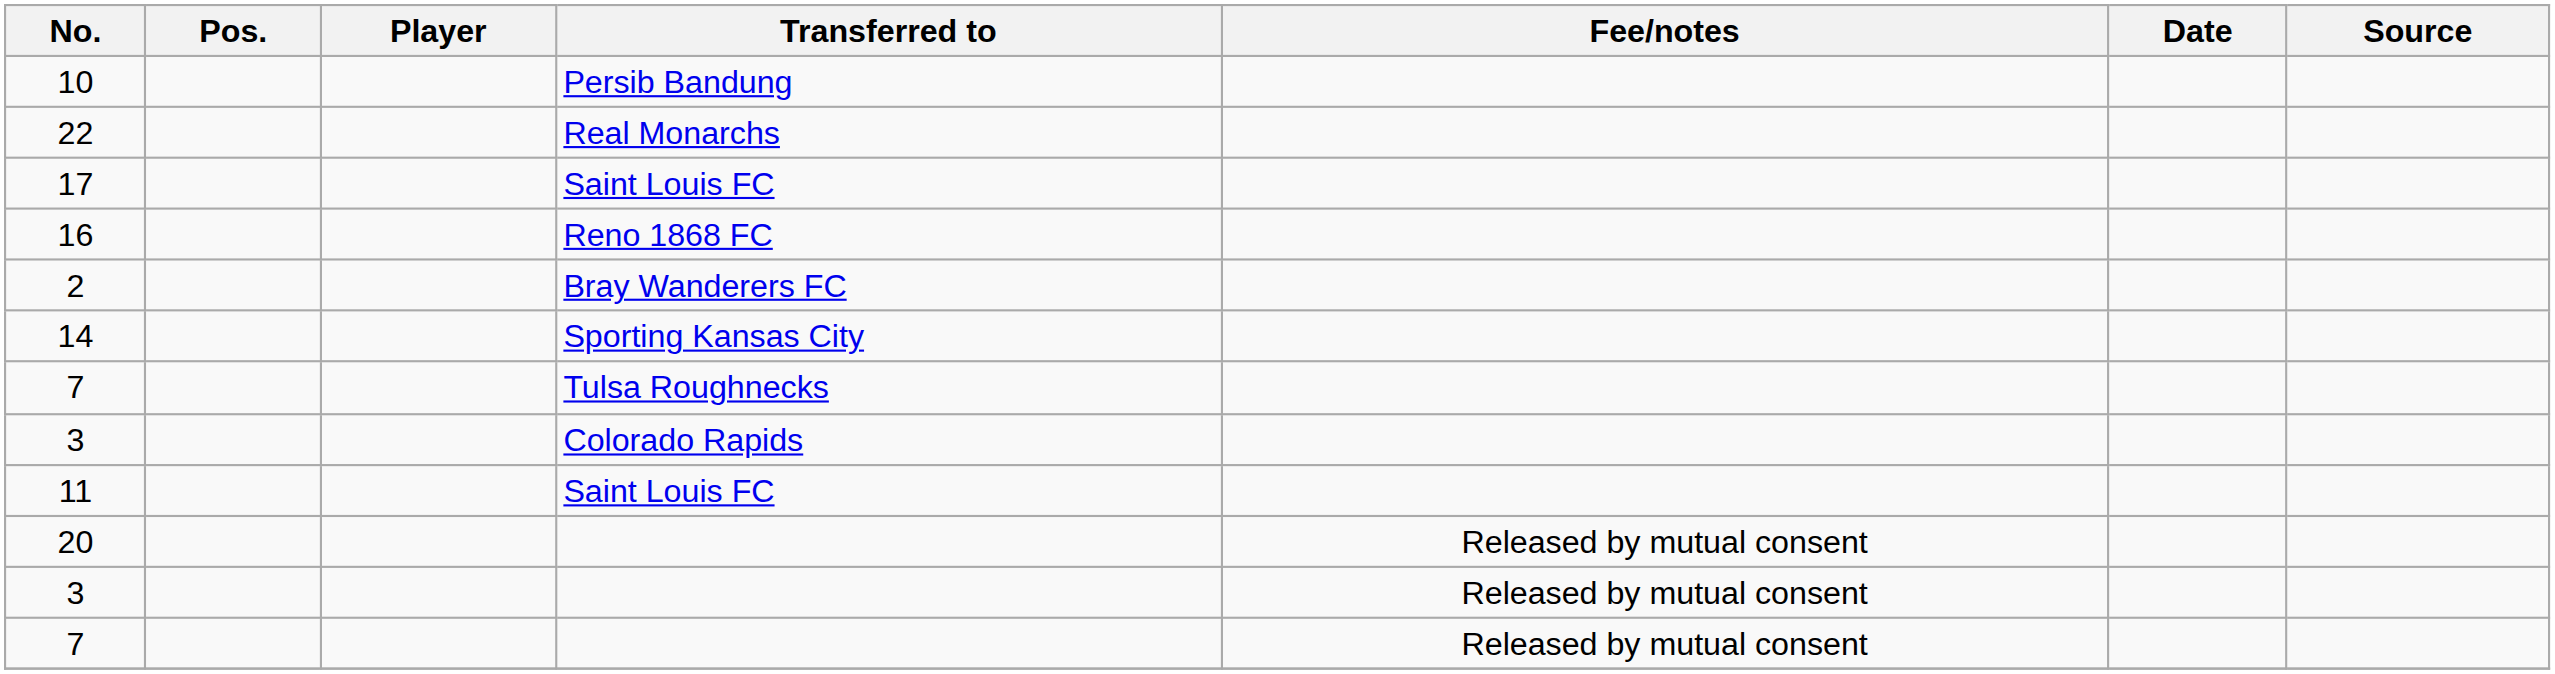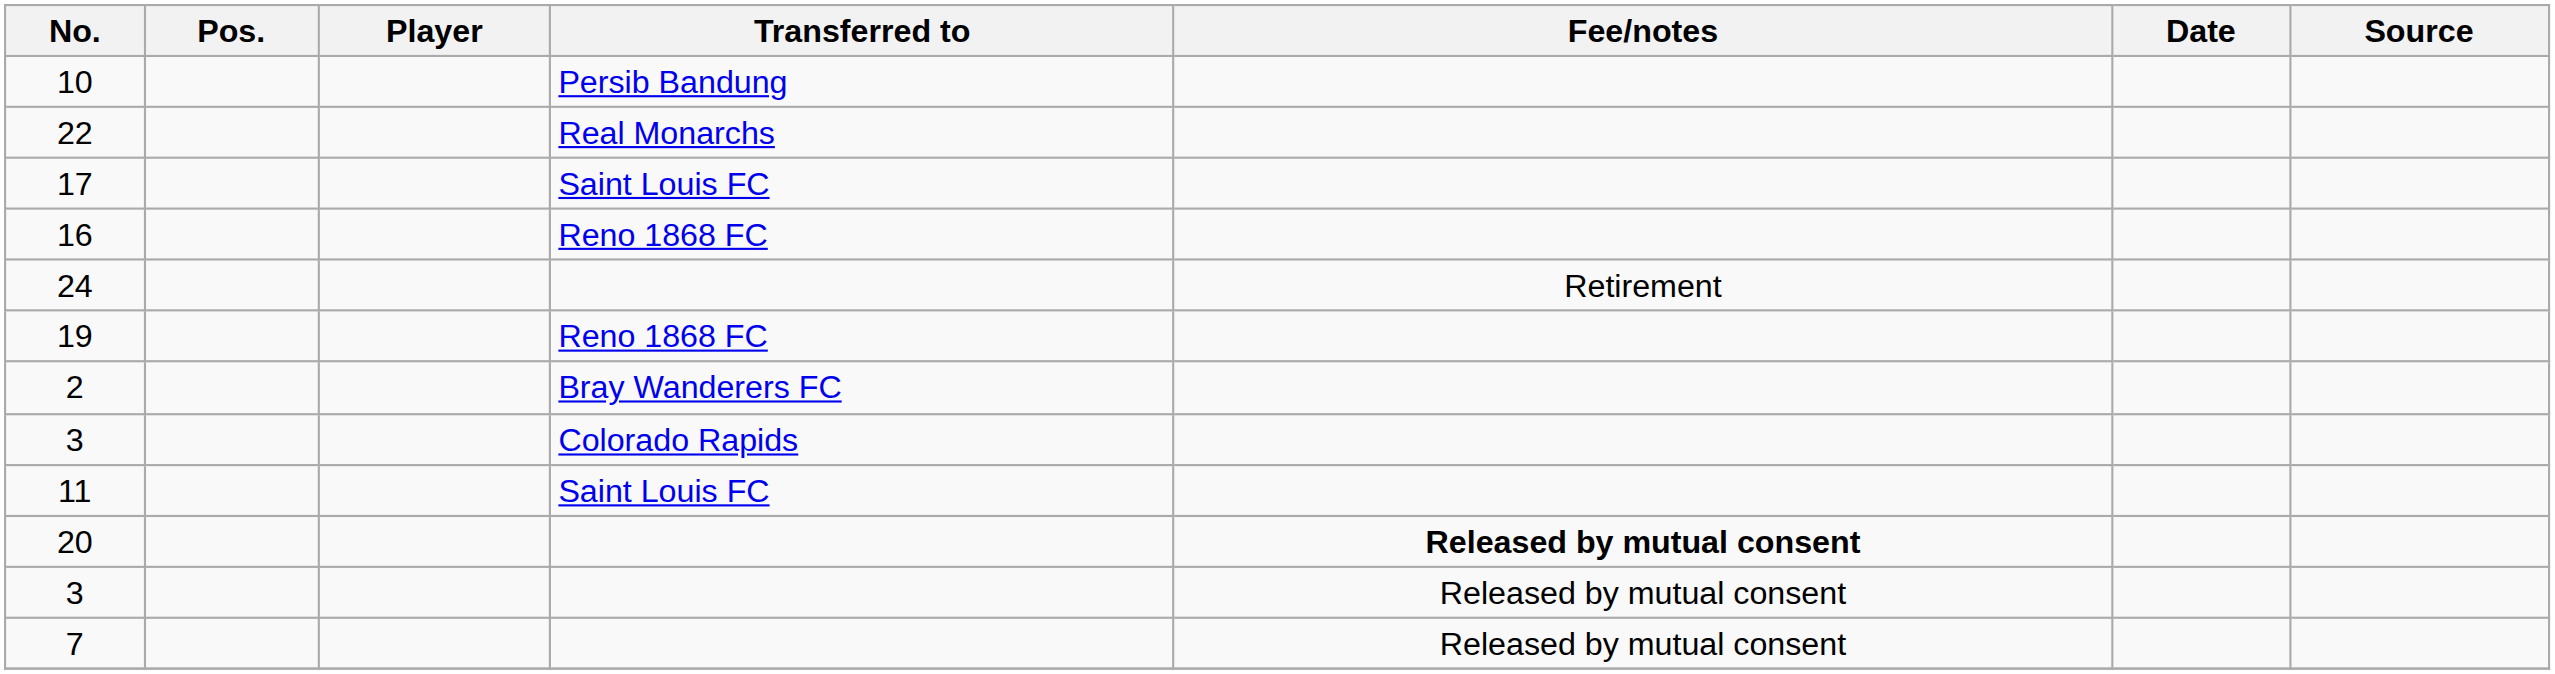+ row: 24 | Retirement
+ row: 19 | Reno 1868 FC
- row: 14 | Sporting Kansas City
- row: 7 | Tulsa Roughnecks
20 | Fee/notes: normal -> bold
